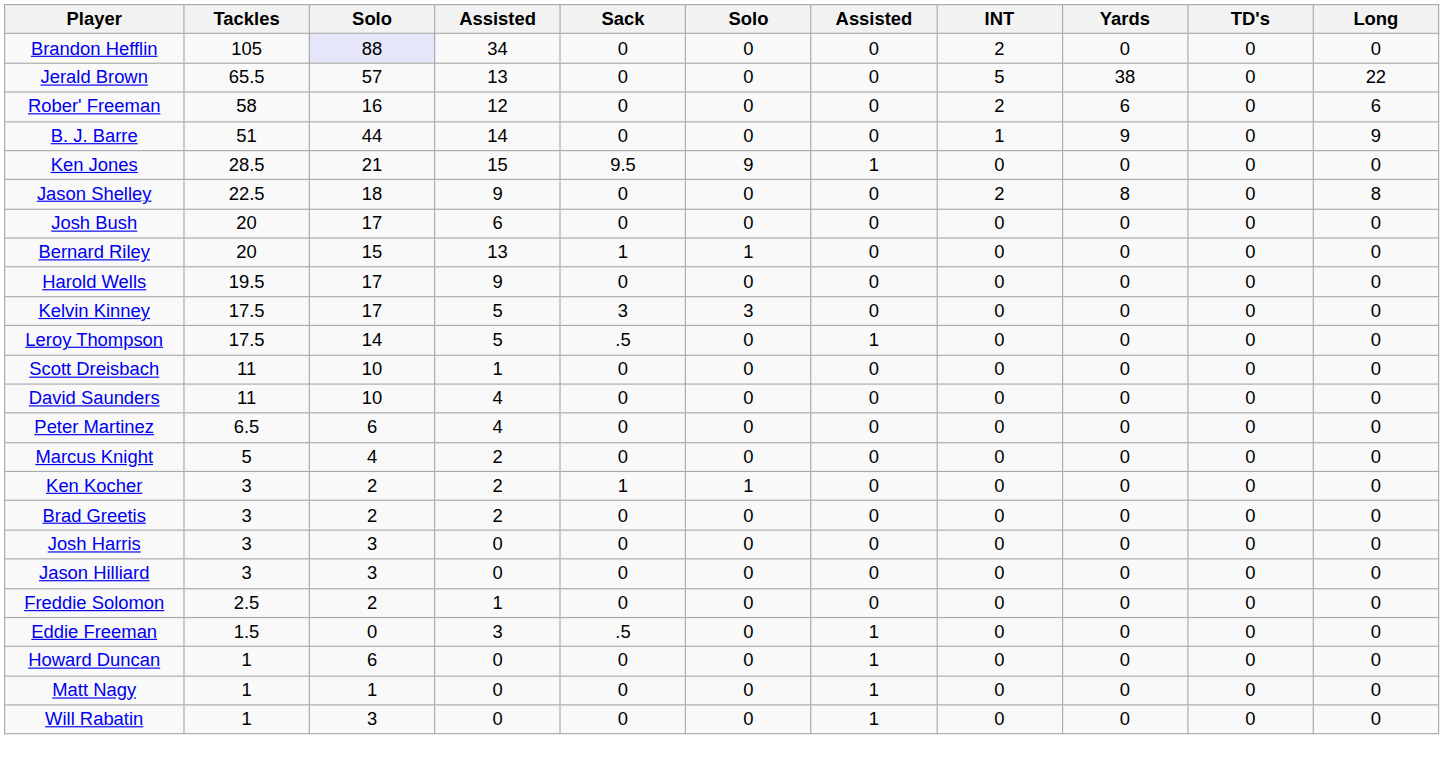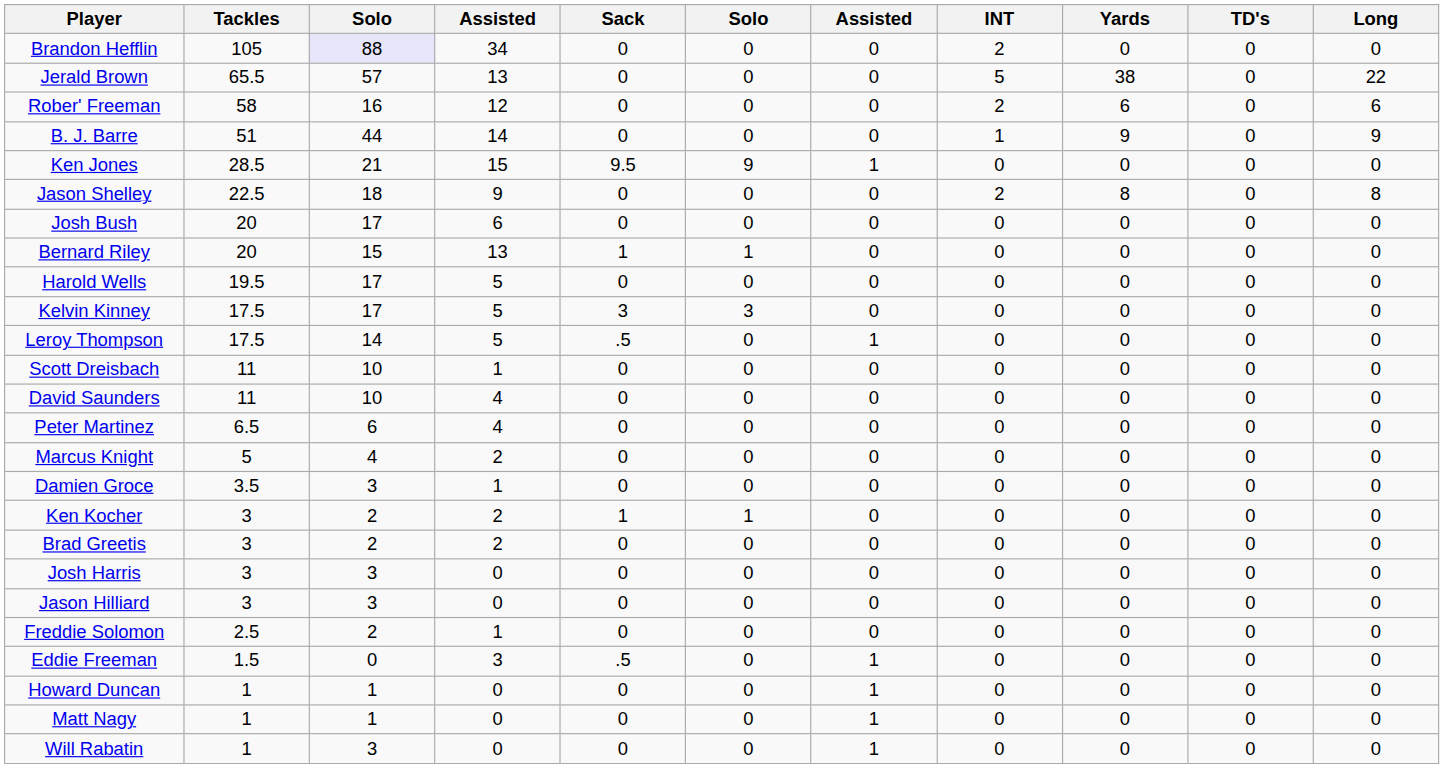Harold Wells | column 4: 9 -> 5
+ row: Damien Groce | 3.5 | 3 | 1 | 0 | 0 | 0 | 0 | 0 | 0 | 0
Howard Duncan | column 3: 6 -> 1
